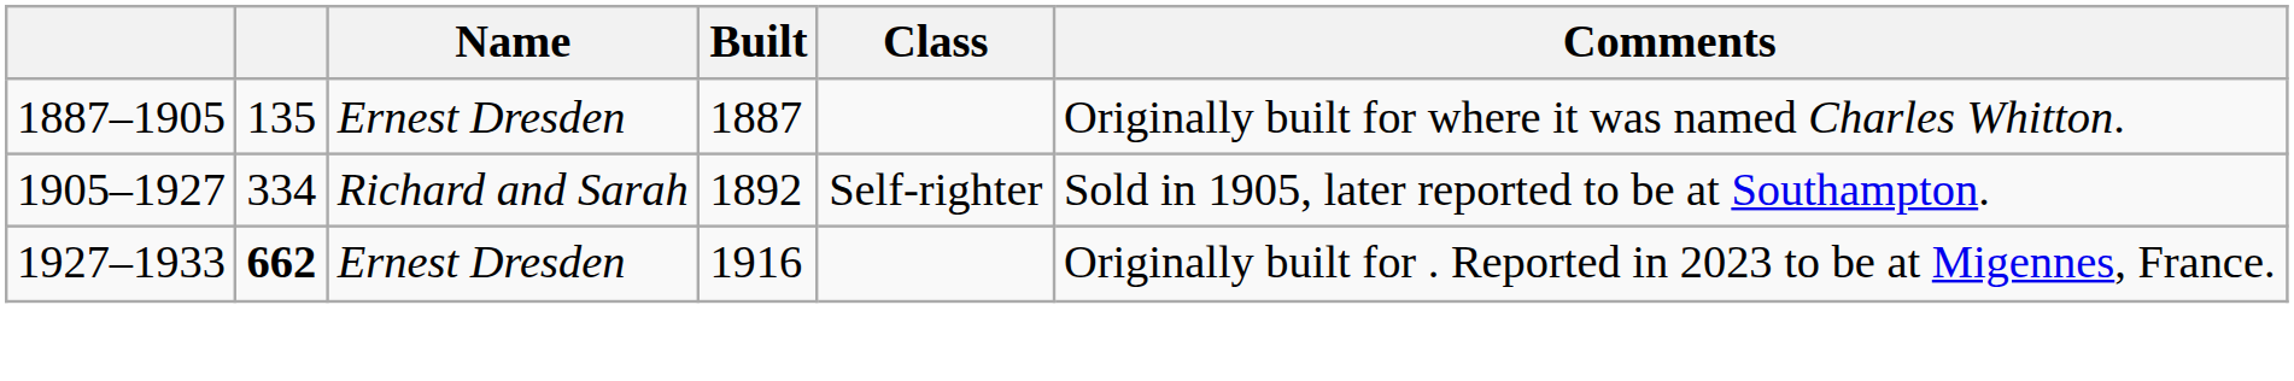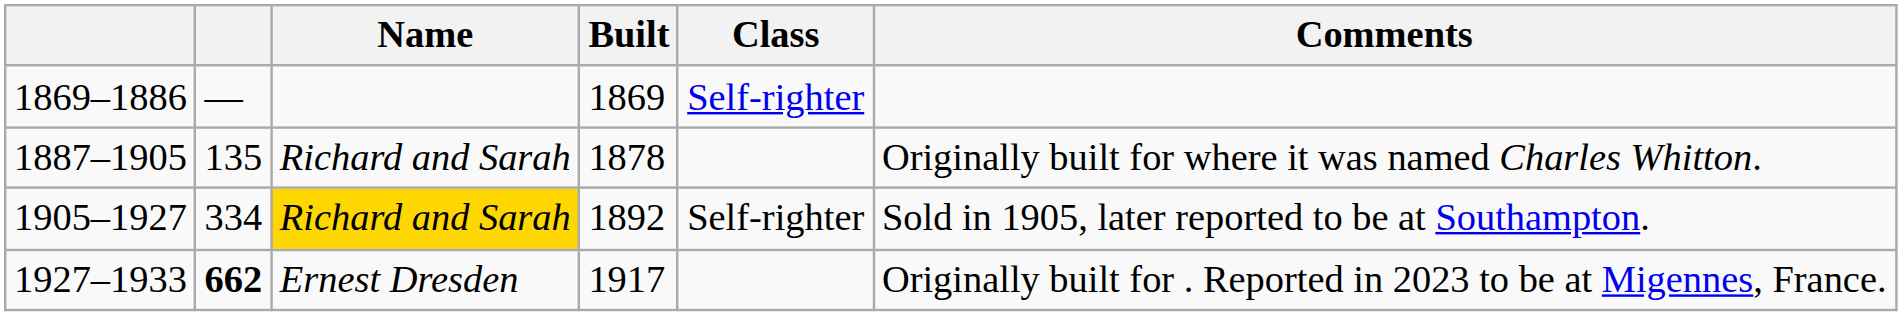+ row: 1869–1886 | — | 1869 | Self-righter
1887–1905 | Name: Ernest Dresden -> Richard and Sarah
1887–1905 | Built: 1887 -> 1878
1905–1927 | Name: no background -> gold background
1927–1933 | Built: 1916 -> 1917
